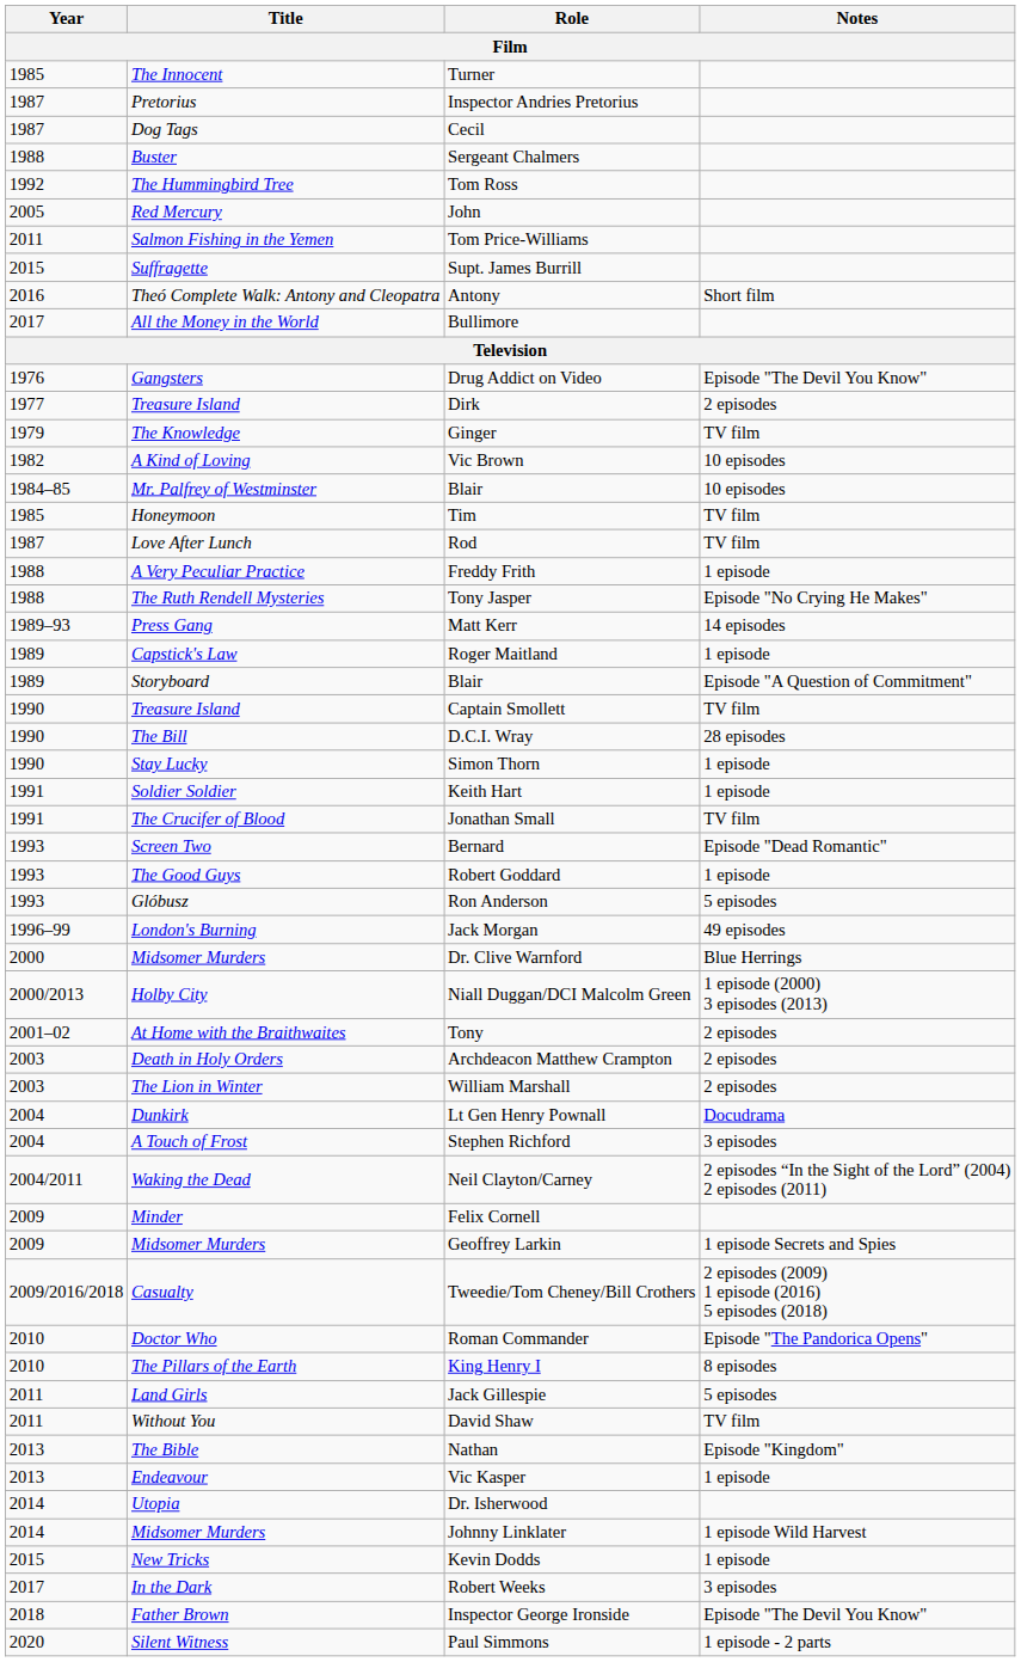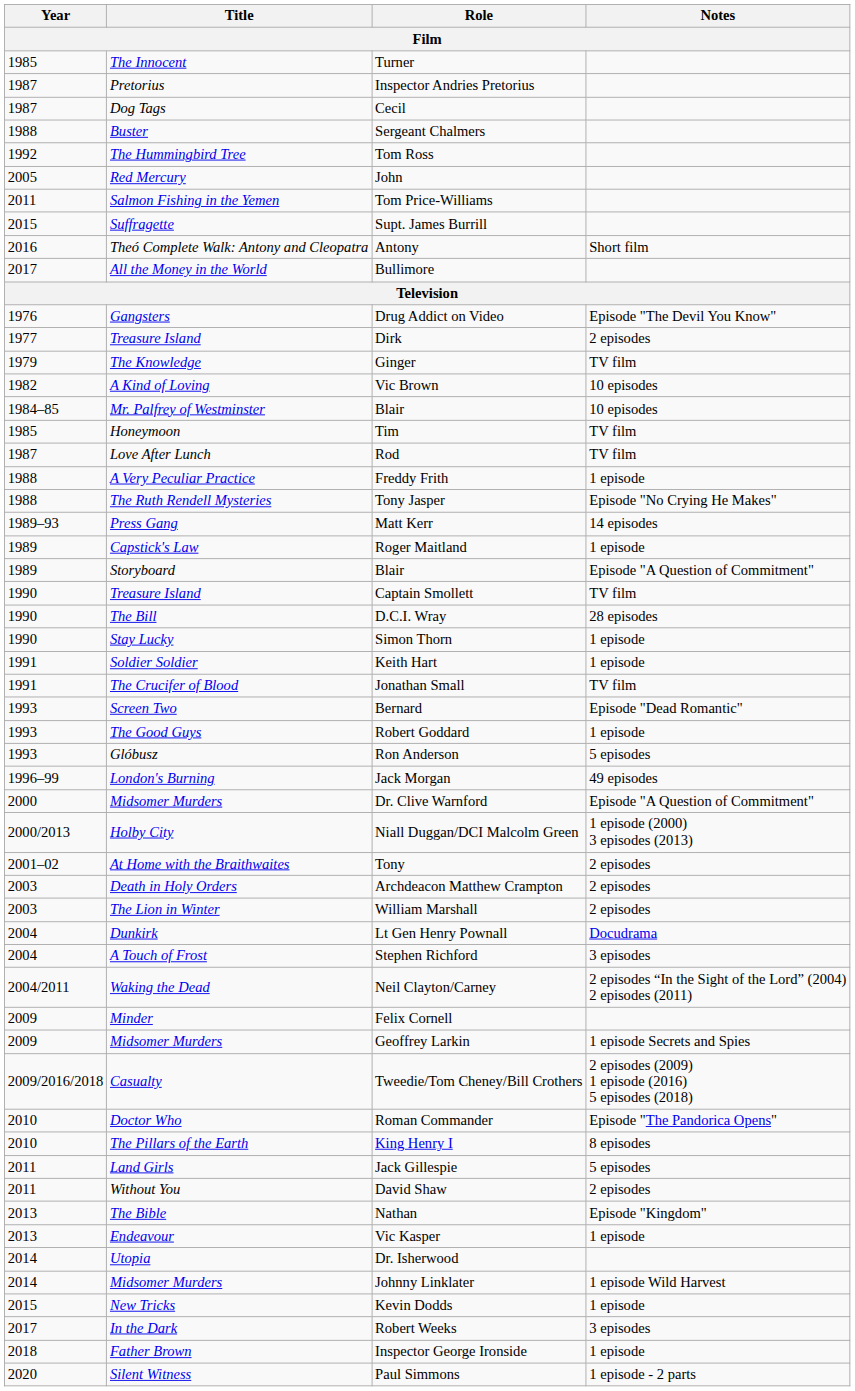Dr. Clive Warnford | Notes: Blue Herrings -> Episode "A Question of Commitment"
David Shaw | Notes: TV film -> 2 episodes
Inspector George Ironside | Notes: Episode "The Devil You Know" -> 1 episode
